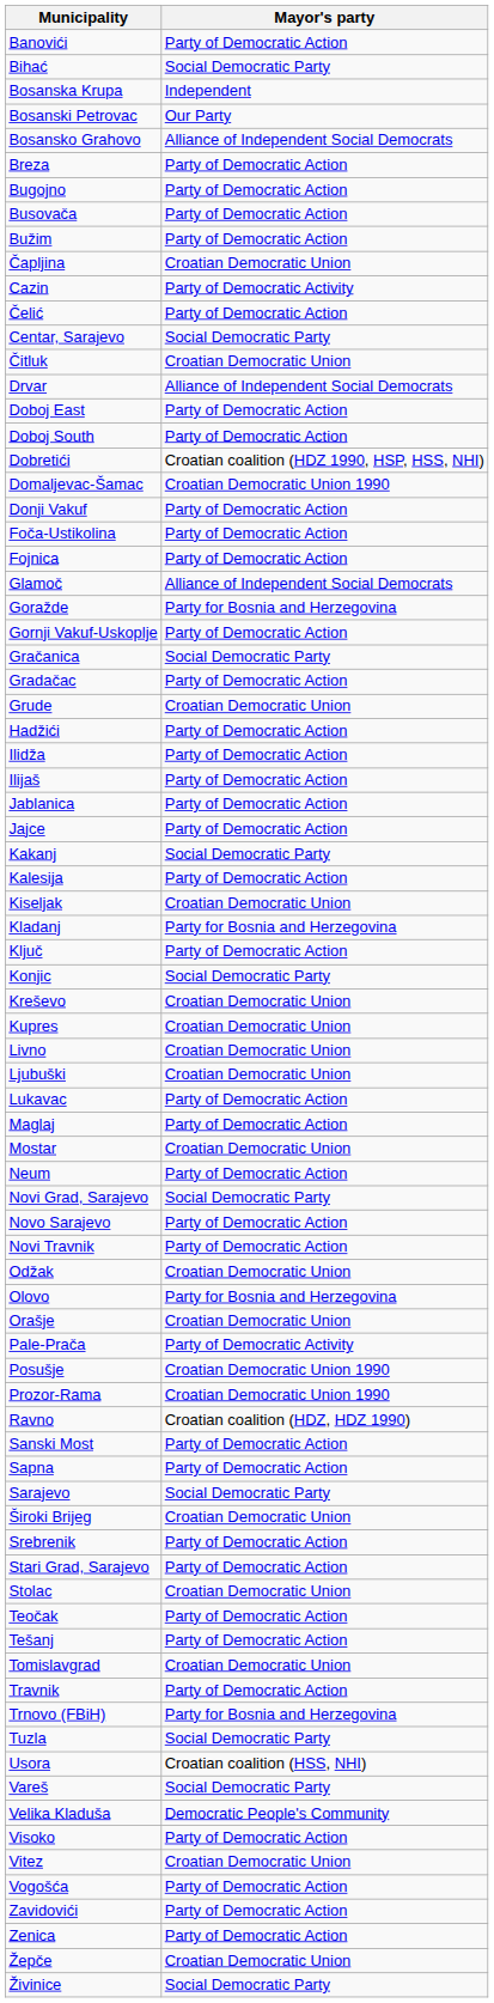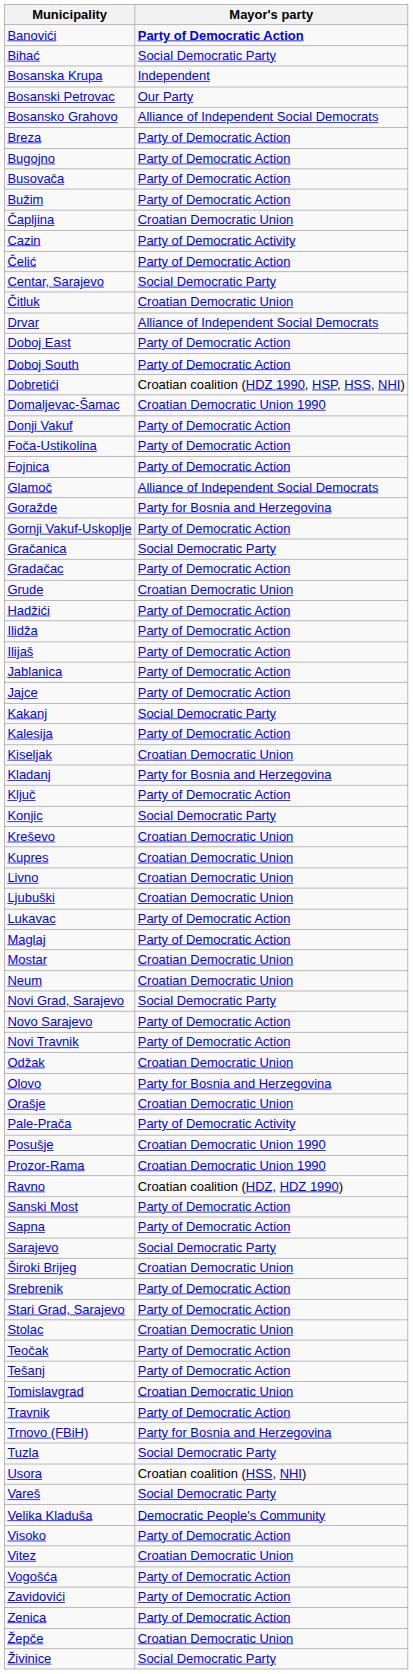Banovići | Mayor's party: normal -> bold
Neum | Mayor's party: Party of Democratic Action -> Croatian Democratic Union
